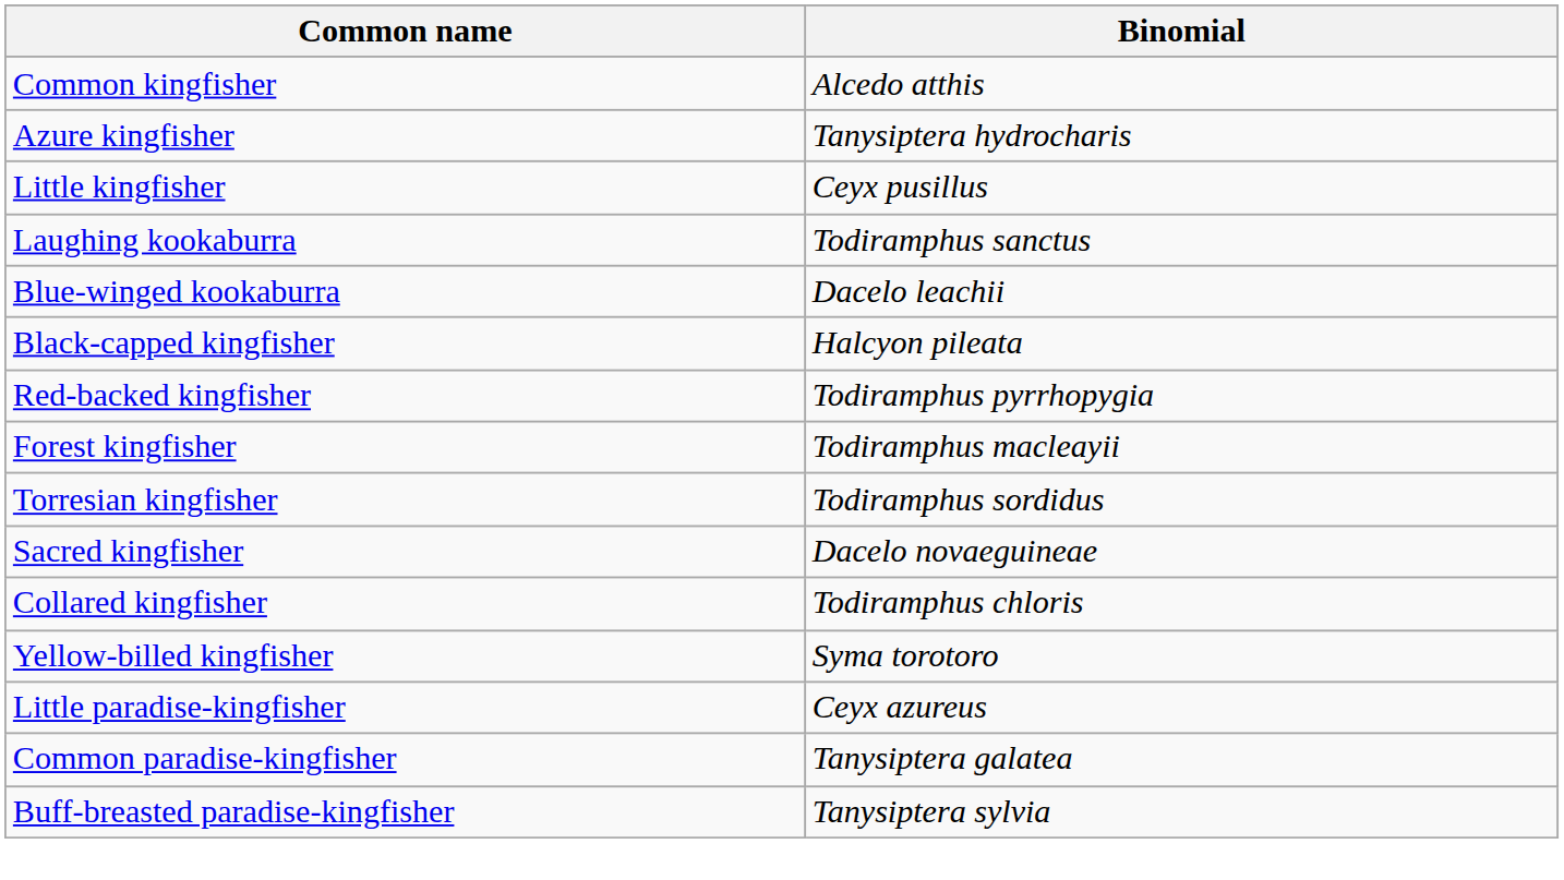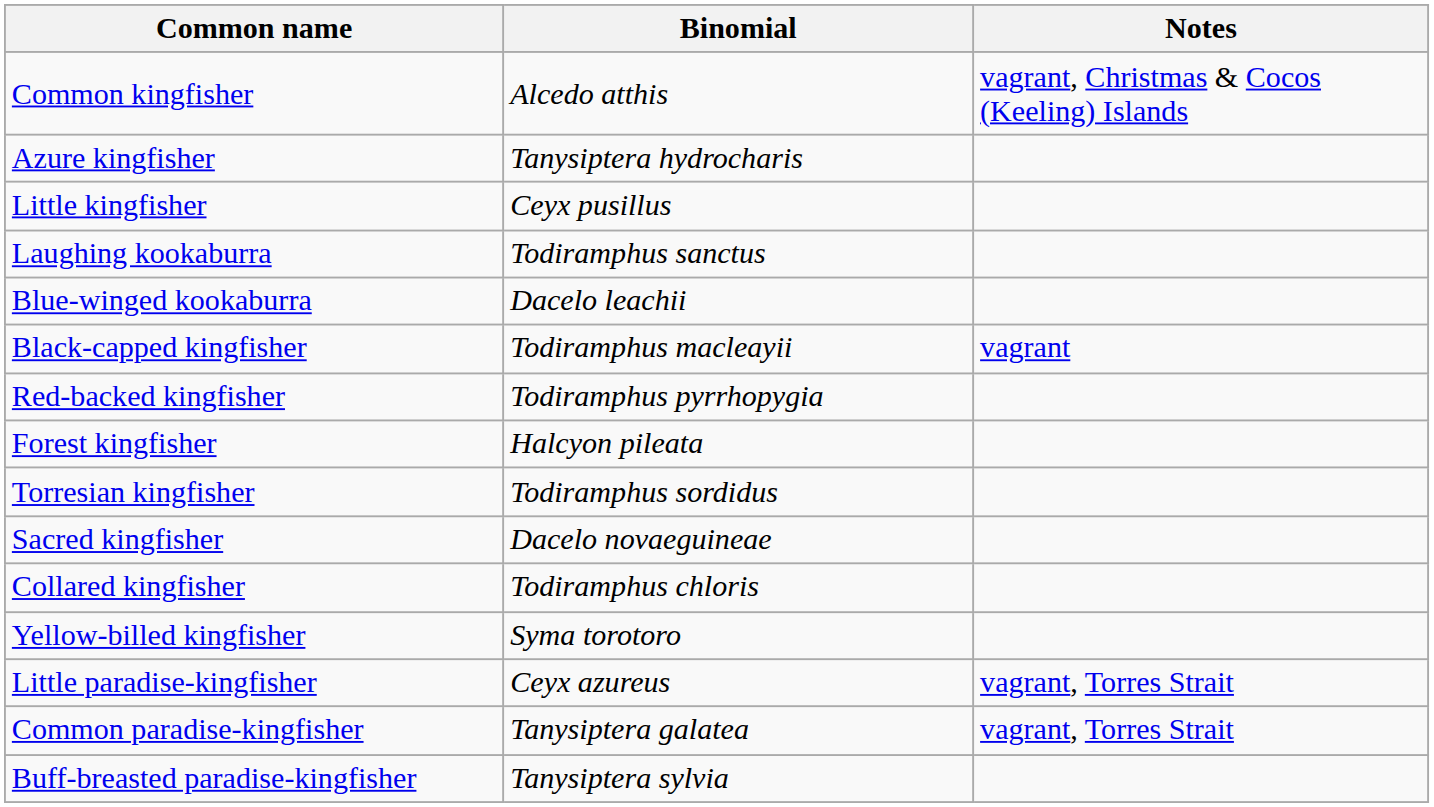+ column: Notes | vagrant, Christmas & Cocos (Keeling) Islands | vagrant | vagrant, Torres Strait | vagrant, Torres Strait
Black-capped kingfisher | Binomial: Halcyon pileata -> Todiramphus macleayii
Forest kingfisher | Binomial: Todiramphus macleayii -> Halcyon pileata
